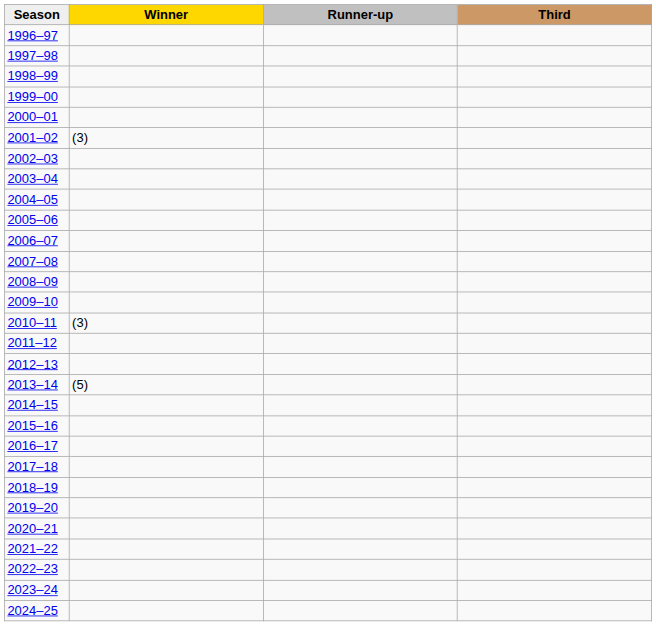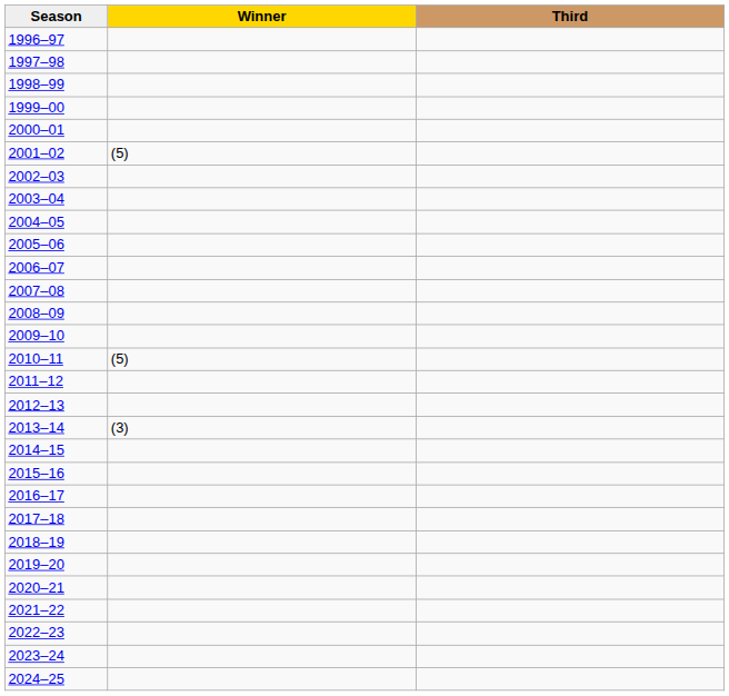- column: Runner-up
2001–02 | Winner: (3) -> (5)
2010–11 | Winner: (3) -> (5)
2013–14 | Winner: (5) -> (3)
